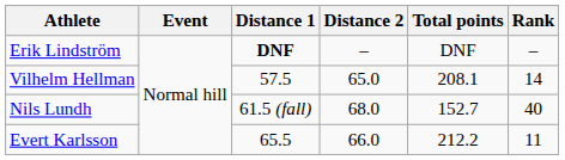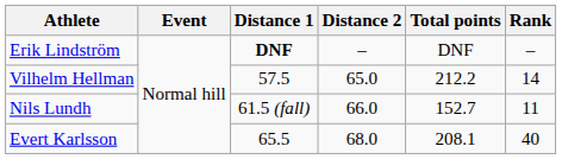Vilhelm Hellman | Total points: 208.1 -> 212.2
Nils Lundh | Distance 2: 68.0 -> 66.0
Nils Lundh | Rank: 40 -> 11
Evert Karlsson | Distance 2: 66.0 -> 68.0
Evert Karlsson | Total points: 212.2 -> 208.1
Evert Karlsson | Rank: 11 -> 40
